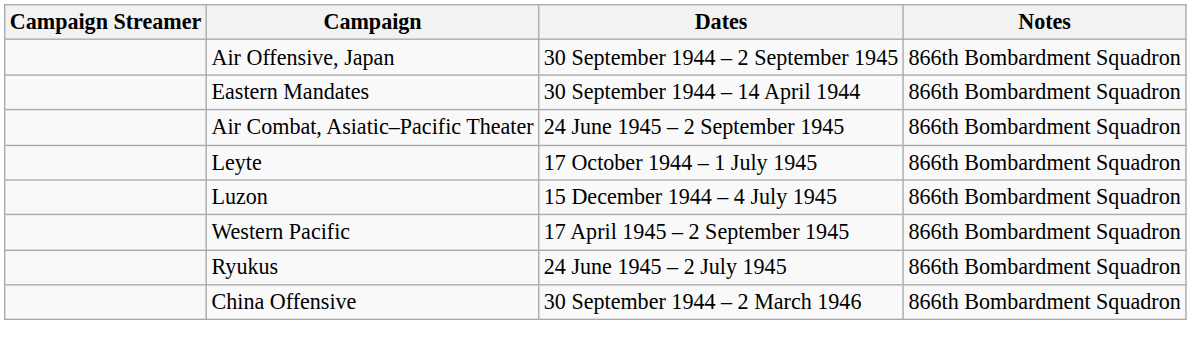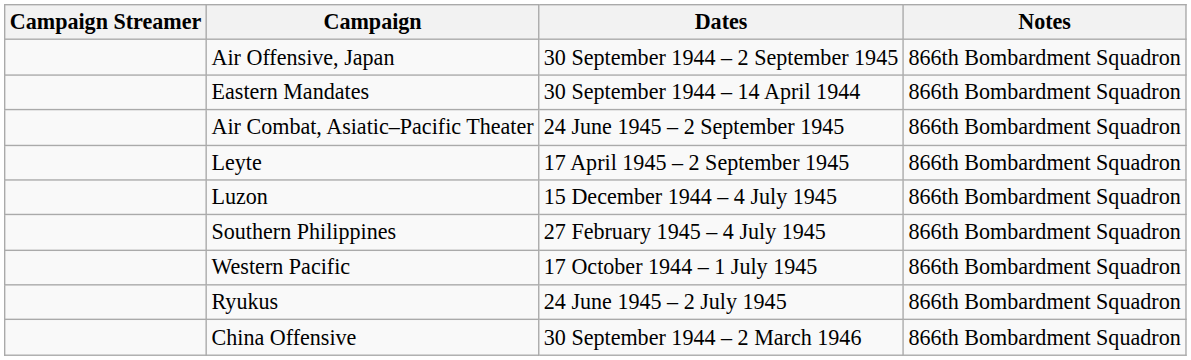Leyte | Dates: 17 October 1944 – 1 July 1945 -> 17 April 1945 – 2 September 1945
+ row: Southern Philippines | 27 February 1945 – 4 July 1945 | 866th Bombardment Squadron
Western Pacific | Dates: 17 April 1945 – 2 September 1945 -> 17 October 1944 – 1 July 1945
